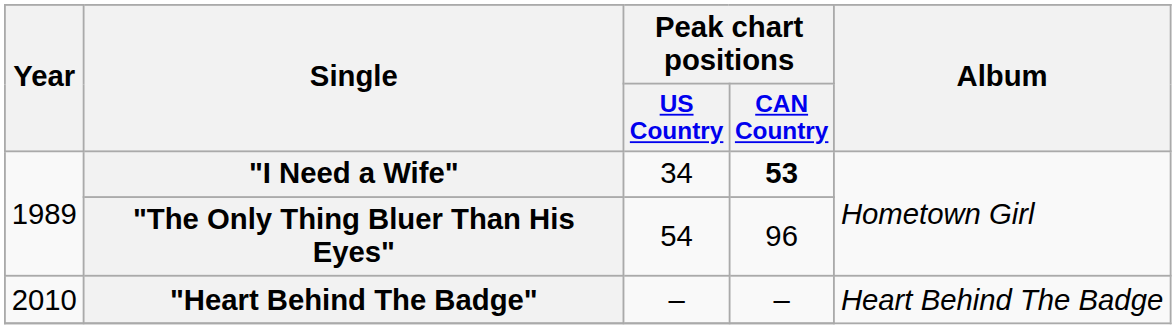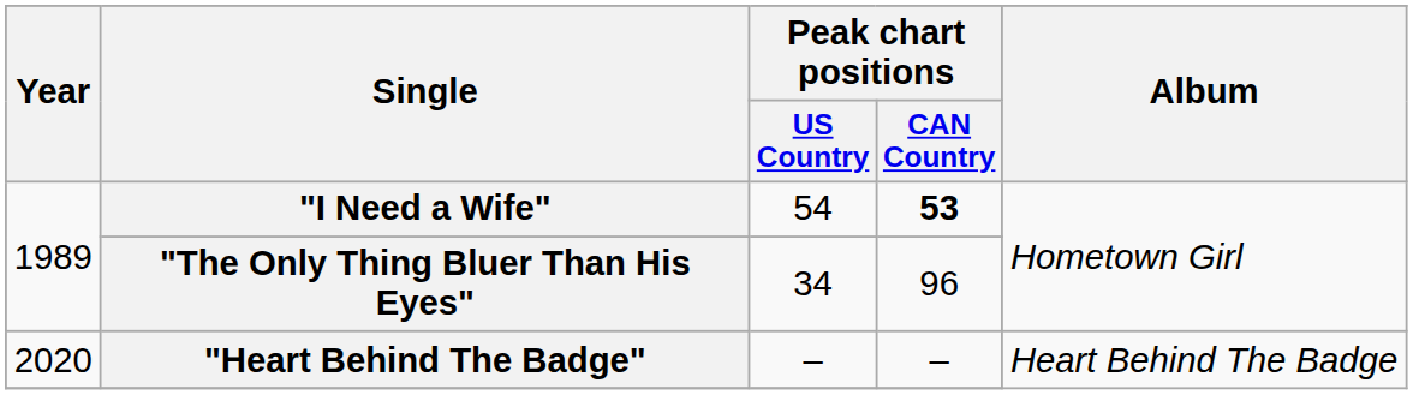"I Need a Wife" | Peak chart positions / US Country: 34 -> 54
"The Only Thing Bluer Than His Eyes" | Peak chart positions / US Country: 54 -> 34
"Heart Behind The Badge" | Year: 2010 -> 2020
